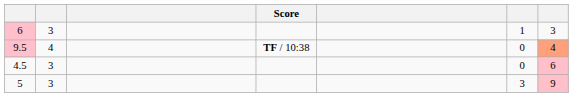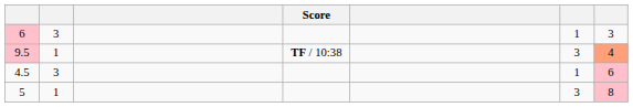9.5 | column 2: 4 -> 1
9.5 | column 6: 0 -> 3
4.5 | column 6: 0 -> 1
5 | column 2: 3 -> 1
5 | column 7: 9 -> 8
